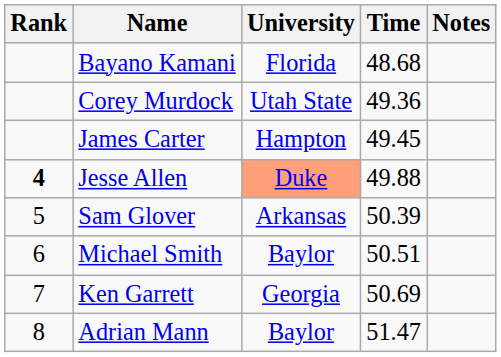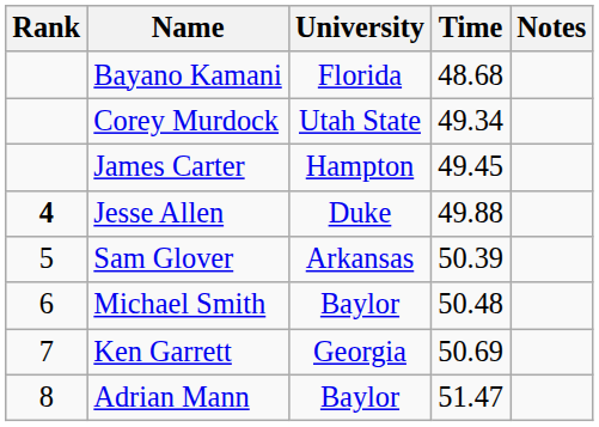Corey Murdock | Time: 49.36 -> 49.34
Jesse Allen | University: lightsalmon background -> no background
Michael Smith | Time: 50.51 -> 50.48
